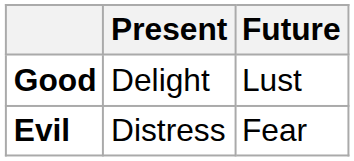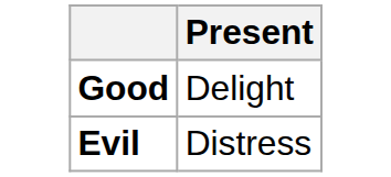- column: Future | Lust | Fear
